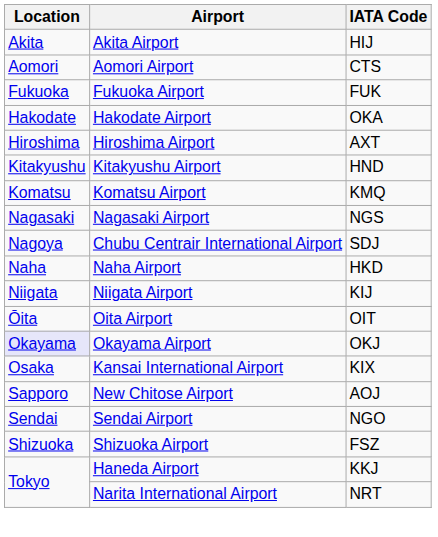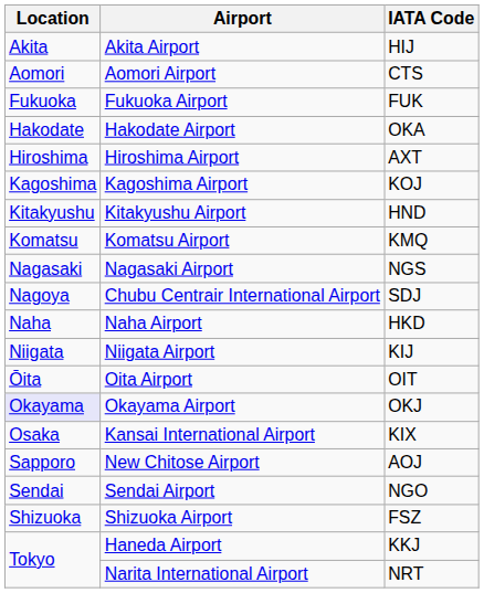+ row: Kagoshima | Kagoshima Airport | KOJ
